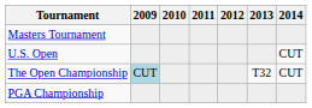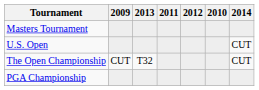columns swapped: 2010 <-> 2013
The Open Championship | 2009: lightblue background -> no background
